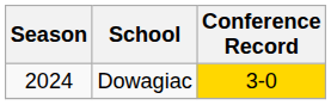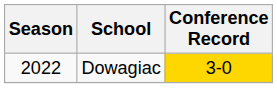Dowagiac | Season: 2024 -> 2022
